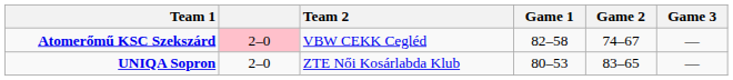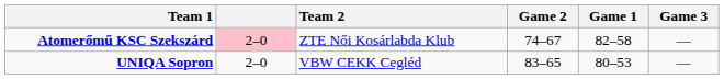columns swapped: Game 1 <-> Game 2
Atomerőmű KSC Szekszárd | Team 2: VBW CEKK Cegléd -> ZTE Női Kosárlabda Klub
UNIQA Sopron | Team 2: ZTE Női Kosárlabda Klub -> VBW CEKK Cegléd
